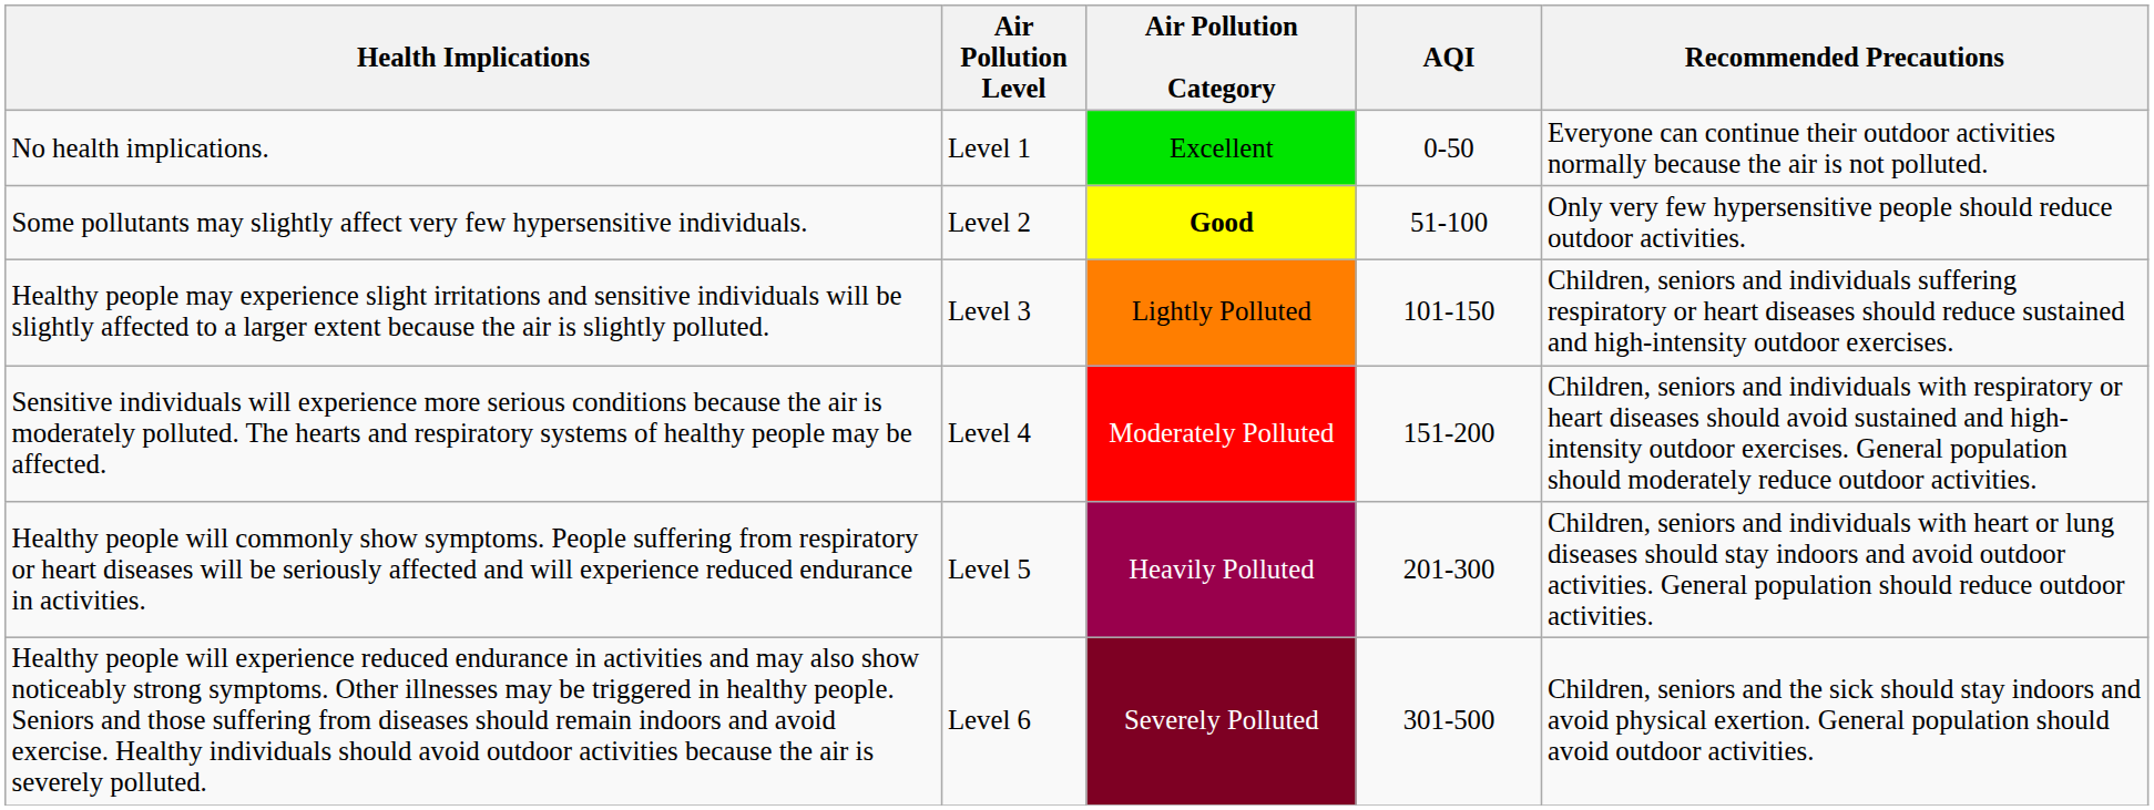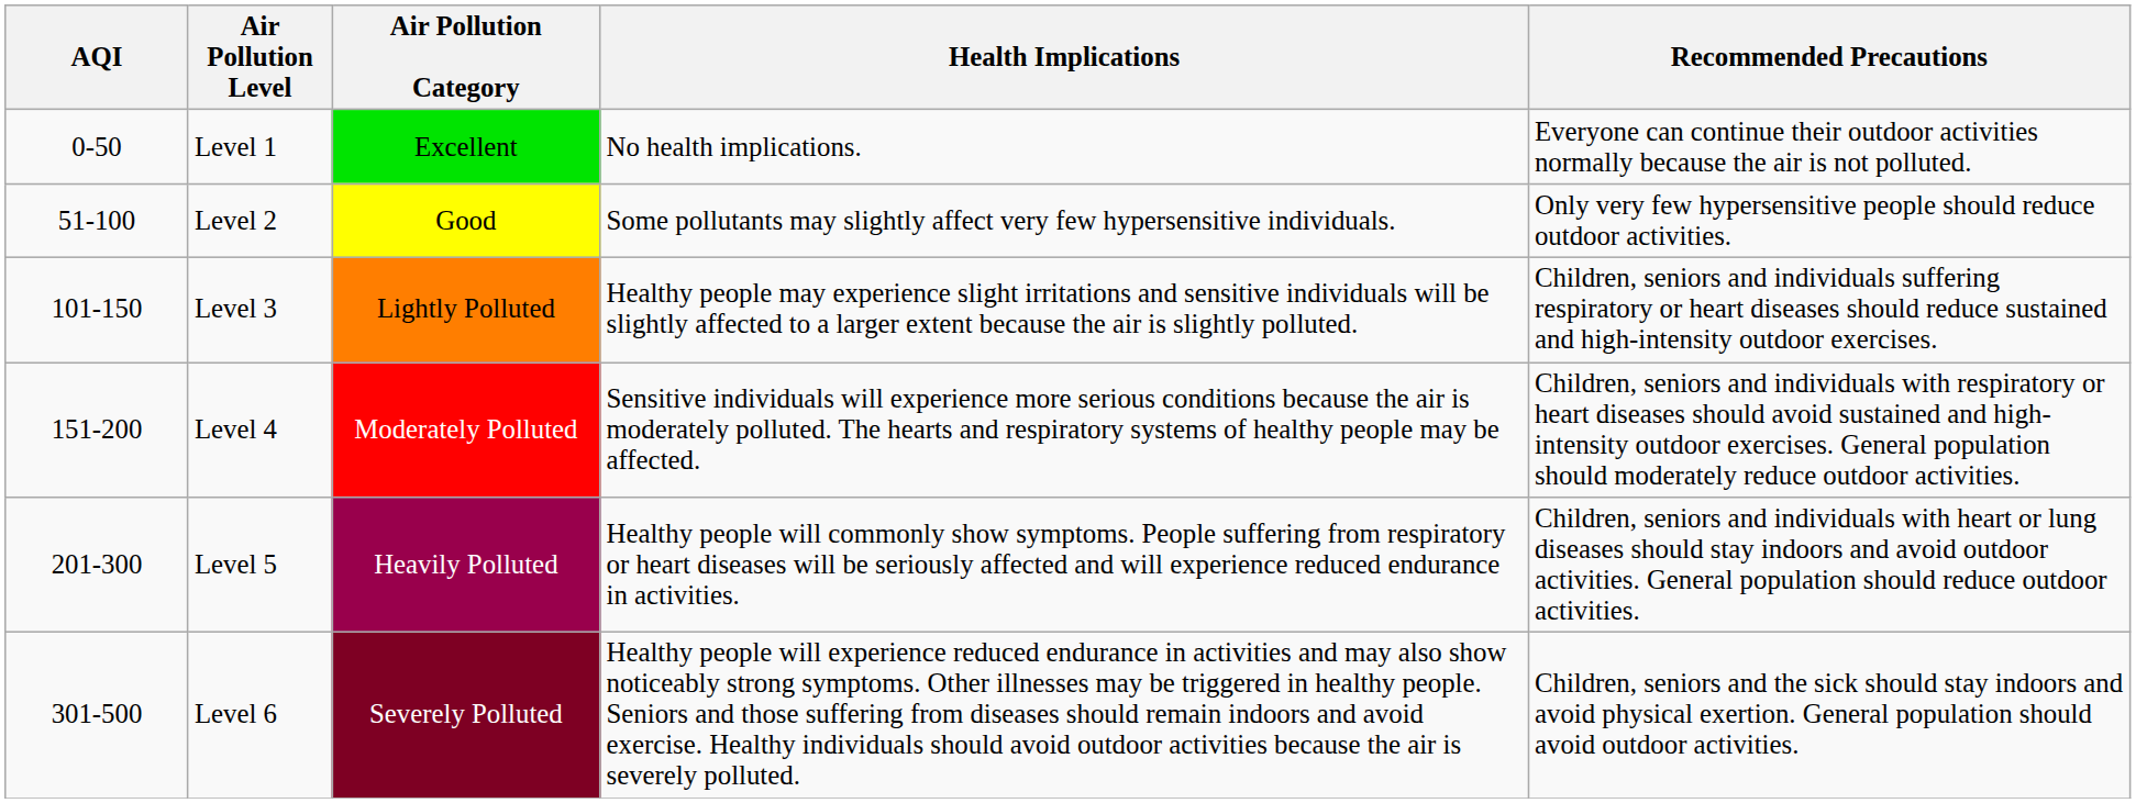columns swapped: AQI <-> Health Implications
Level 2 | Air Pollution Category: bold -> normal
